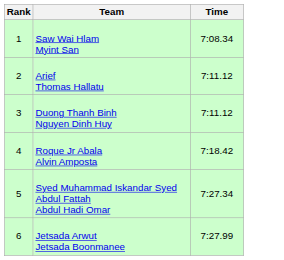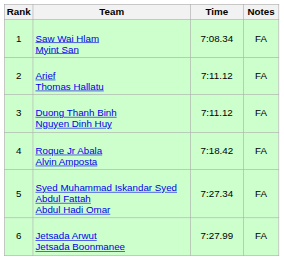+ column: Notes | FA | FA | FA | FA | FA | FA
